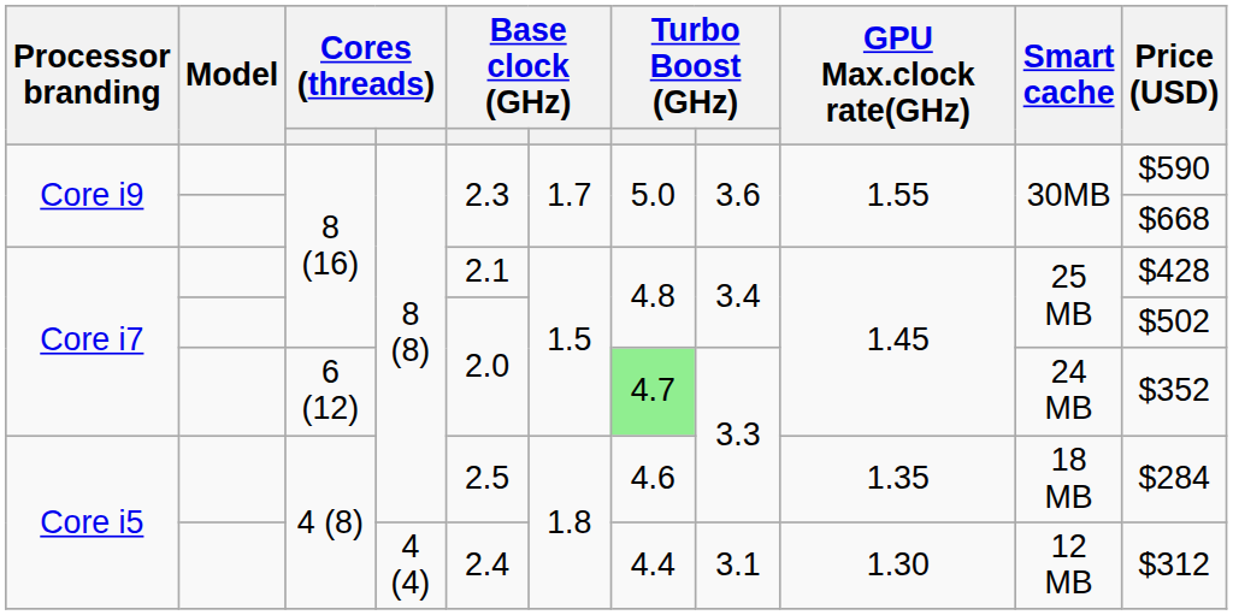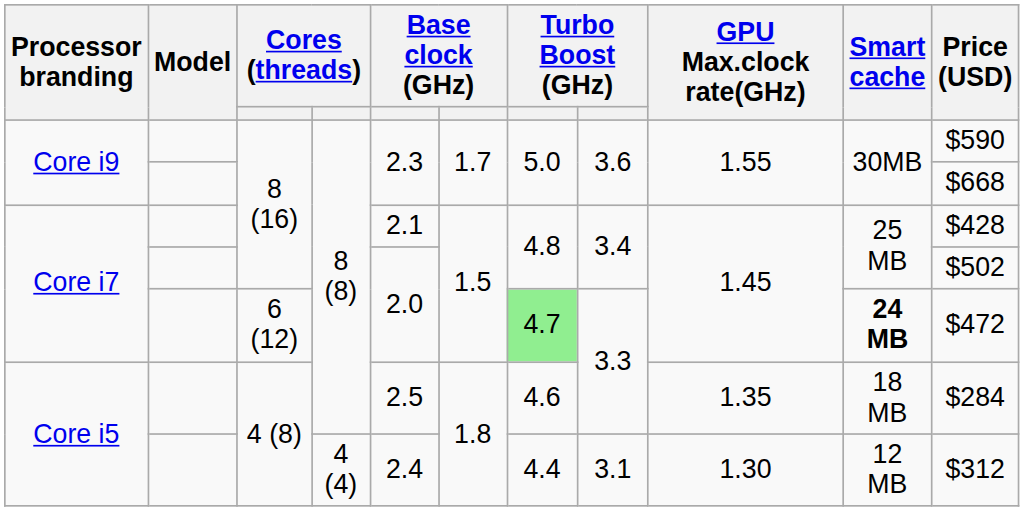Core i7 / 6 (12) | Smart cache: normal -> bold
Core i7 / 6 (12) | Price (USD): $352 -> $472
